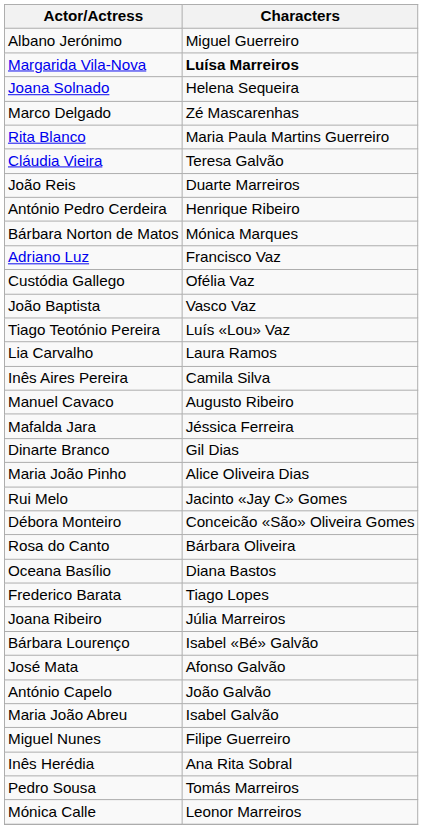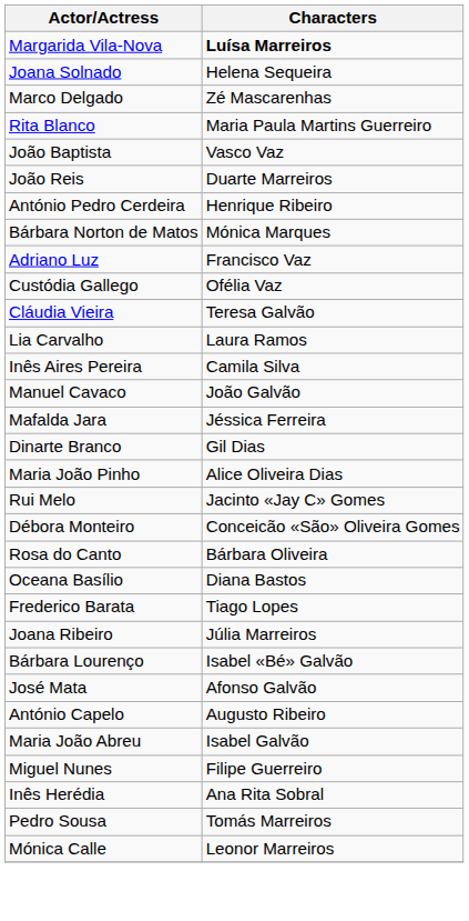- row: Albano Jerónimo | Miguel Guerreiro
rows swapped: Cláudia Vieira <-> João Baptista
- row: Tiago Teotónio Pereira | Luís «Lou» Vaz
Manuel Cavaco | Characters: Augusto Ribeiro -> João Galvão
António Capelo | Characters: João Galvão -> Augusto Ribeiro
